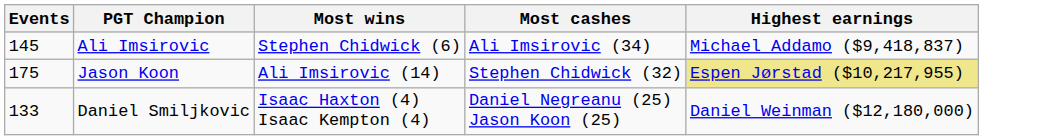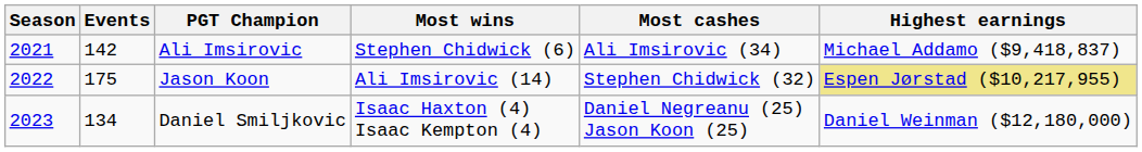+ column: Season | 2021 | 2022 | 2023
Ali Imsirovic | Events: 145 -> 142
Daniel Smiljkovic | Events: 133 -> 134
